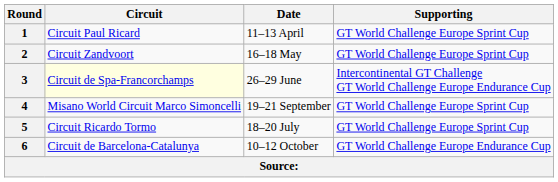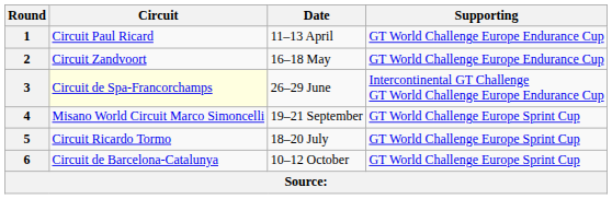1 | Supporting: GT World Challenge Europe Sprint Cup -> GT World Challenge Europe Endurance Cup
2 | Supporting: GT World Challenge Europe Sprint Cup -> GT World Challenge Europe Endurance Cup
6 | Supporting: GT World Challenge Europe Endurance Cup -> GT World Challenge Europe Sprint Cup
